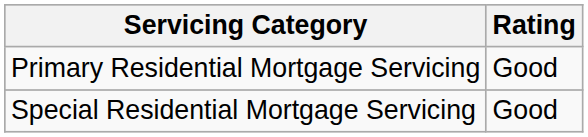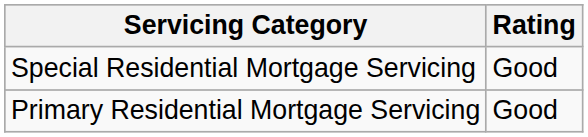rows swapped: Primary Residential Mortgage Servicing <-> Special Residential Mortgage Servicing
